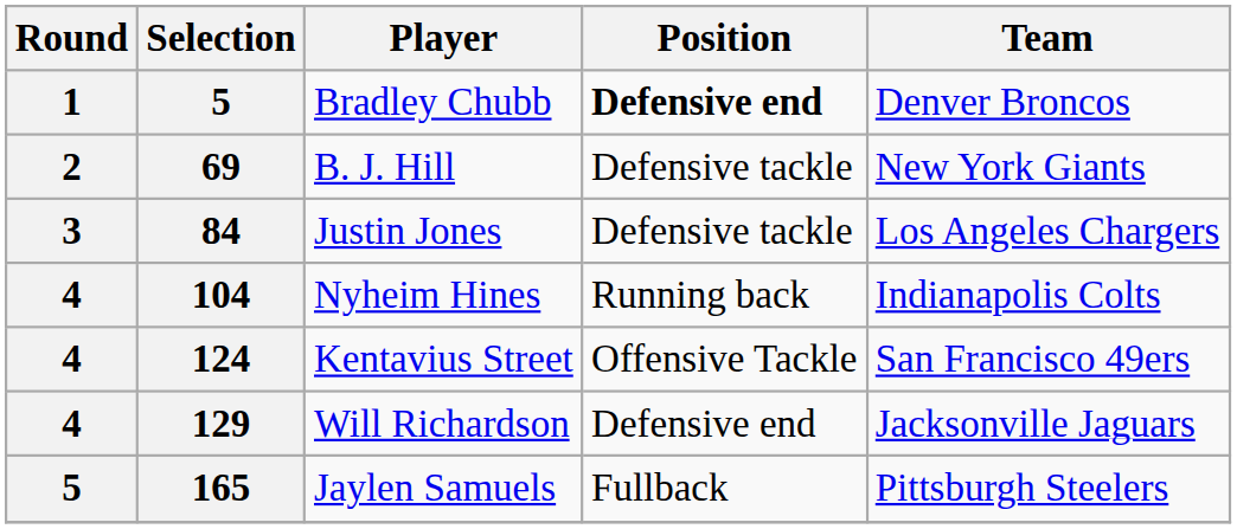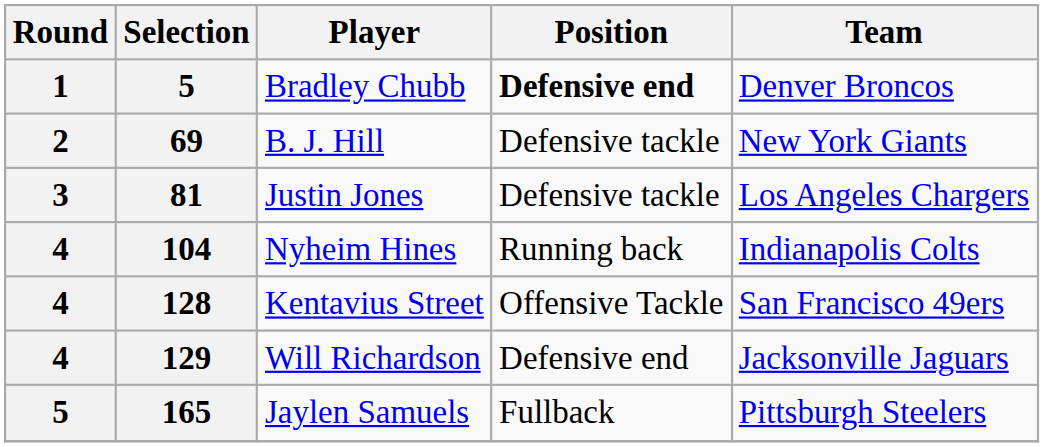Justin Jones | Selection: 84 -> 81
Kentavius Street | Selection: 124 -> 128
